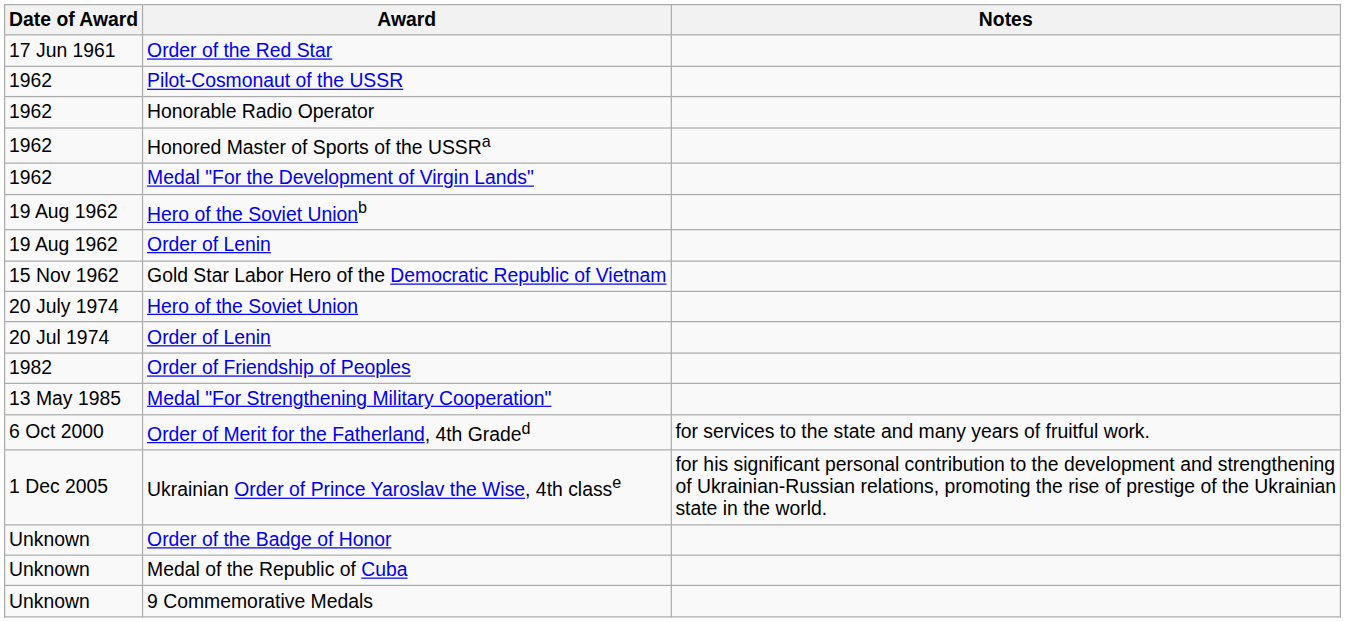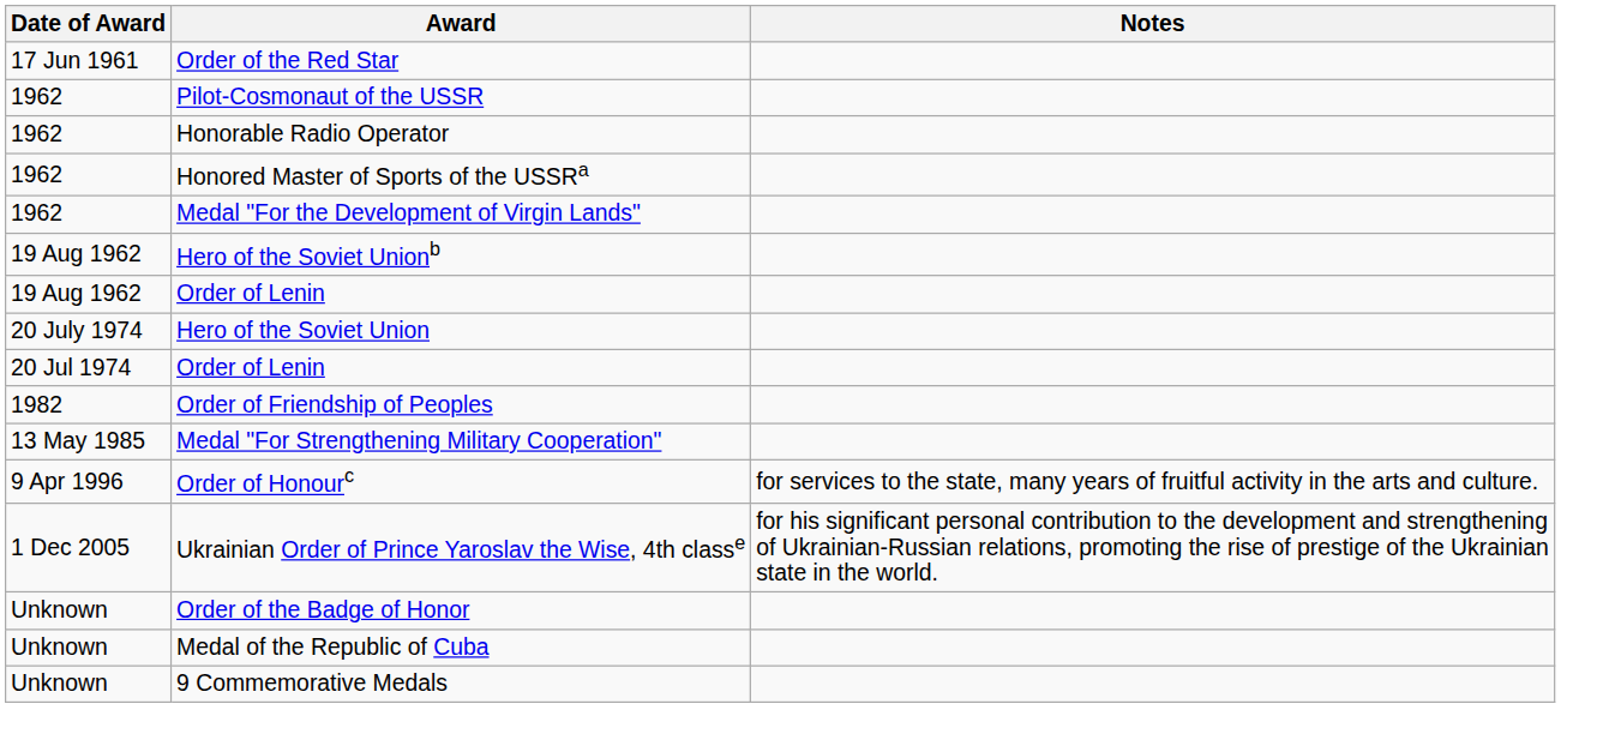- row: 15 Nov 1962 | Gold Star Labor Hero of the Democratic Republic of Vietnam
+ row: 9 Apr 1996 | Order of Honourc | for services to the state, many years of fruitful activity in the arts and culture.
- row: 6 Oct 2000 | Order of Merit for the Fatherland, 4th Graded | for services to the state and many years of fruitful work.
